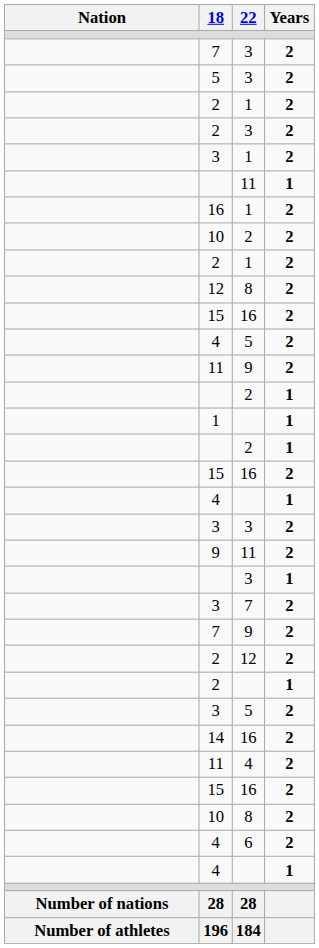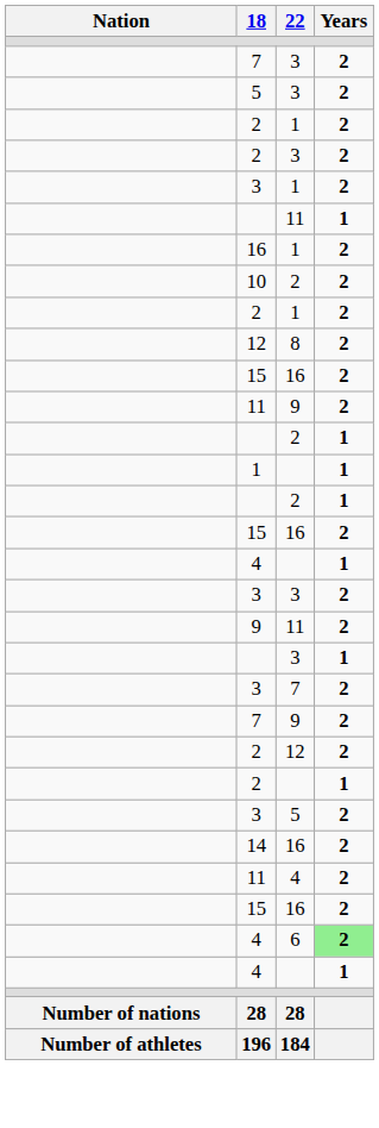- row: 4 | 5 | 2
- row: 10 | 8 | 2
4 / 6 | Years: no background -> lightgreen background
